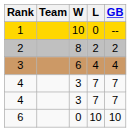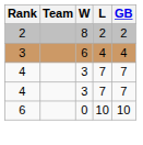- row: 1 | 10 | 0 | --
